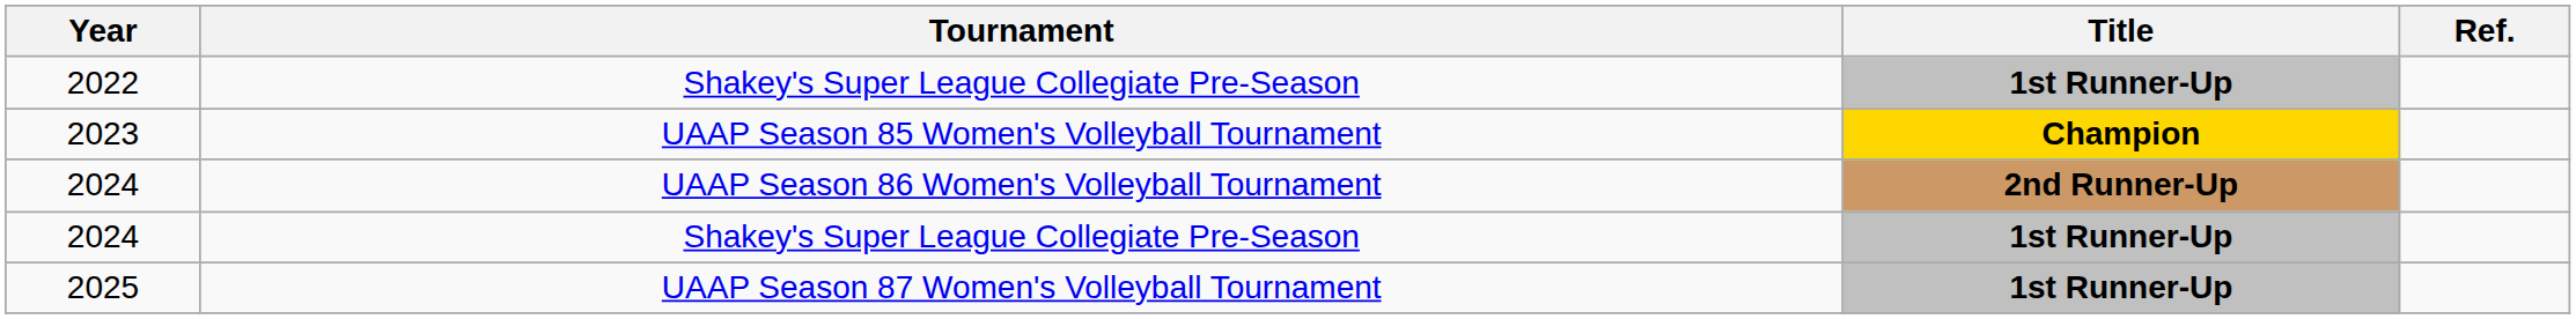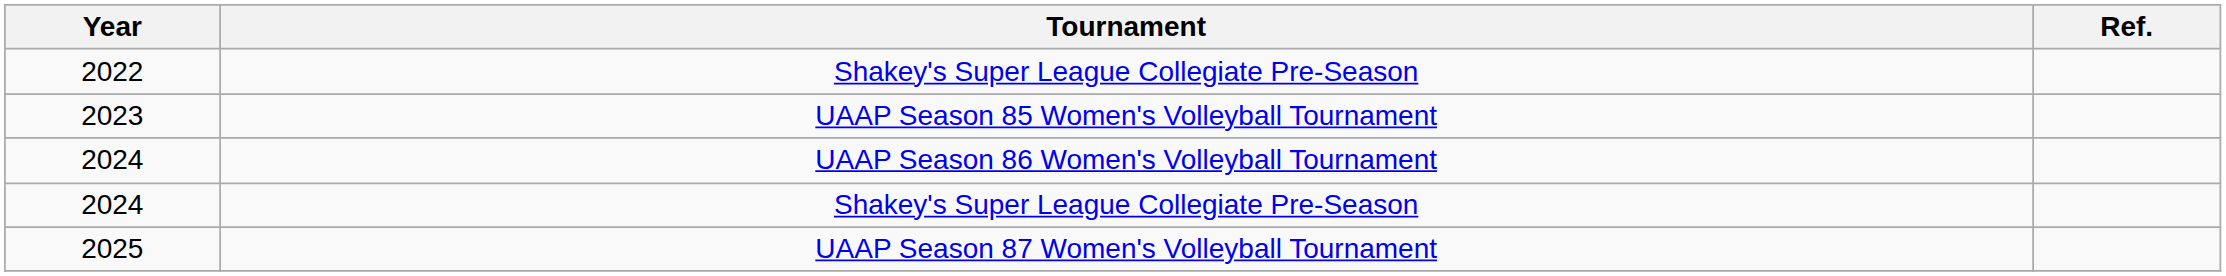- column: Title | 1st Runner-Up | Champion | 2nd Runner-Up | 1st Runner-Up | 1st Runner-Up
